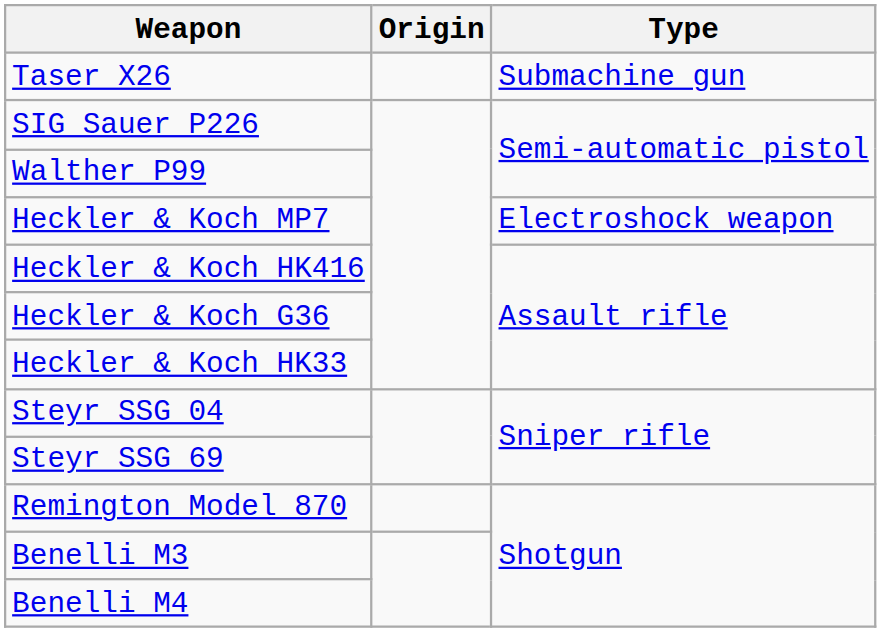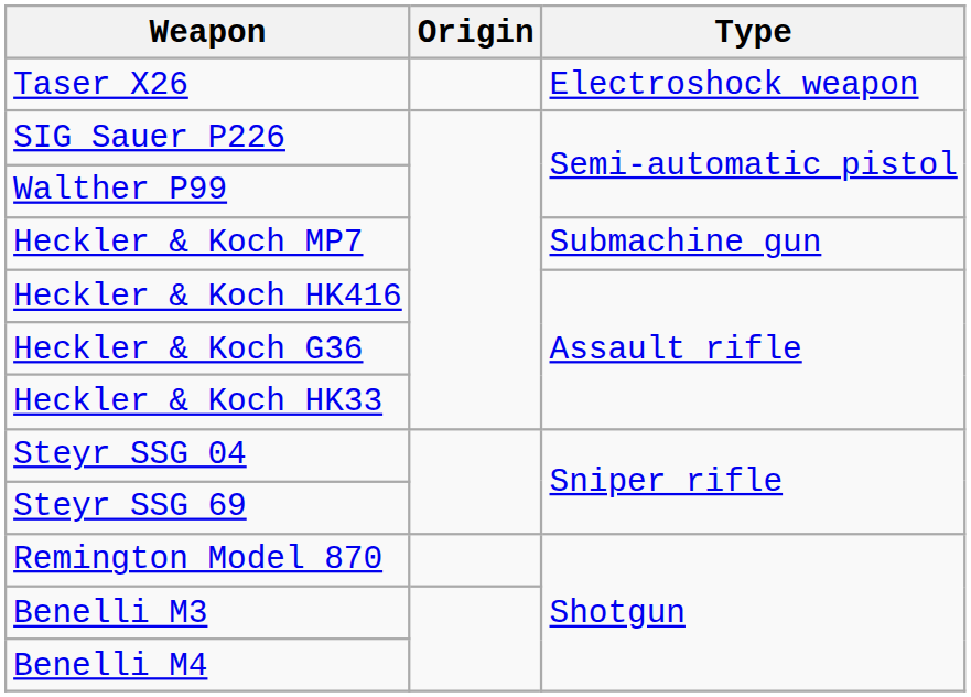Taser X26 | Type: Submachine gun -> Electroshock weapon
Heckler & Koch MP7 | Type: Electroshock weapon -> Submachine gun
